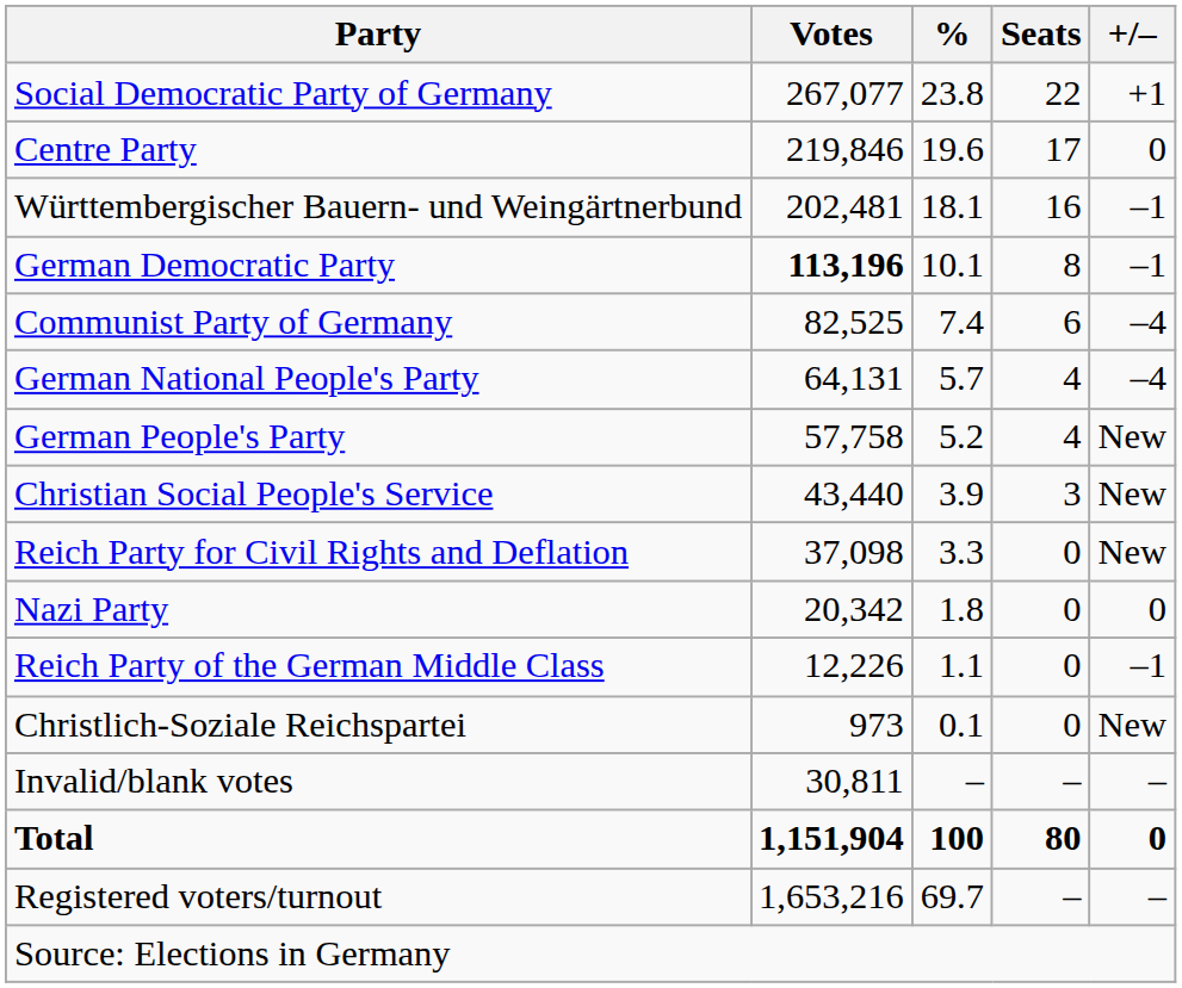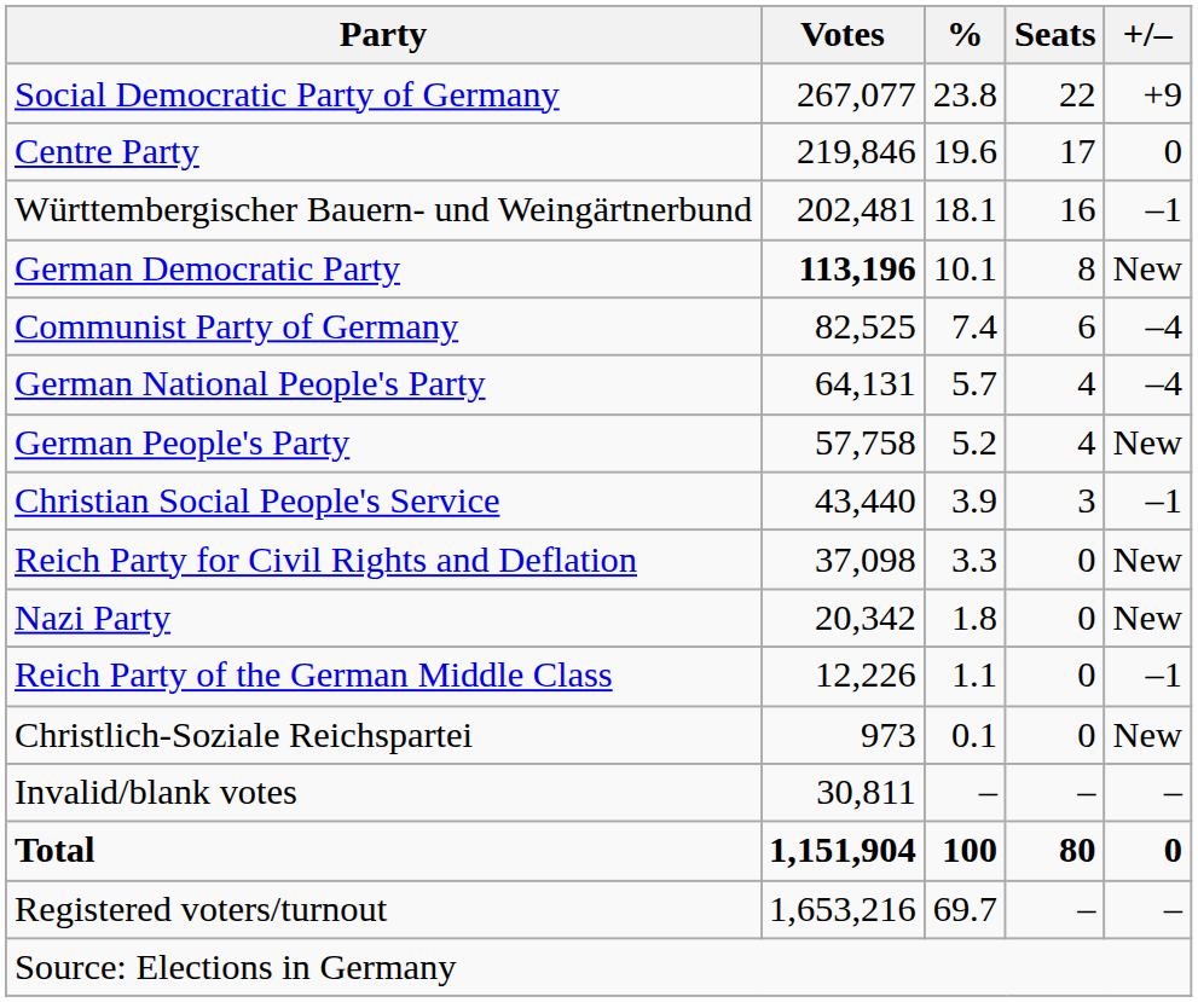Social Democratic Party of Germany | +/–: +1 -> +9
German Democratic Party | +/–: –1 -> New
Christian Social People's Service | +/–: New -> –1
Nazi Party | +/–: 0 -> New
